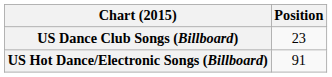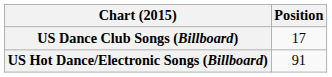US Dance Club Songs (Billboard) | Position: 23 -> 17
